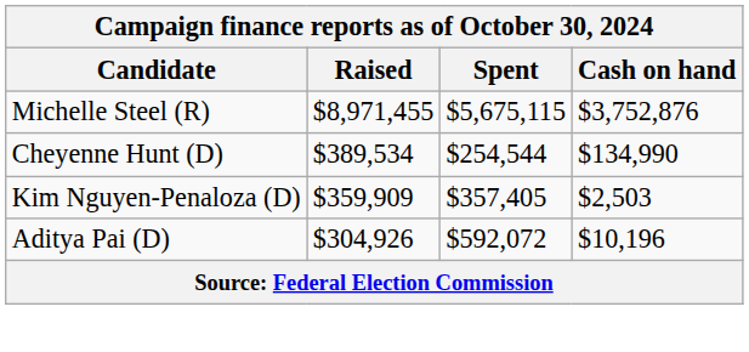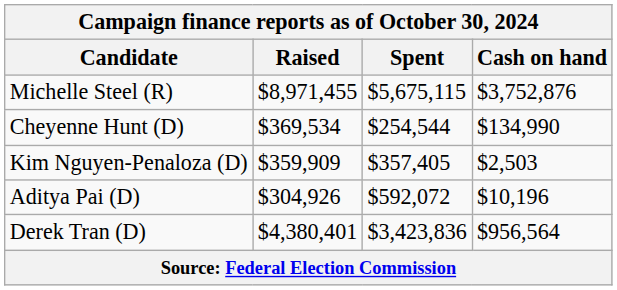Cheyenne Hunt (D) | Raised: $389,534 -> $369,534
+ row: Derek Tran (D) | $4,380,401 | $3,423,836 | $956,564
